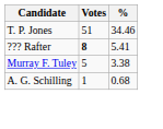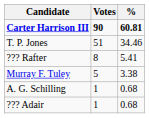+ row: Carter Harrison III | 90 | 60.81
??? Rafter | Votes: bold -> normal
+ row: ??? Adair | 1 | 0.68
